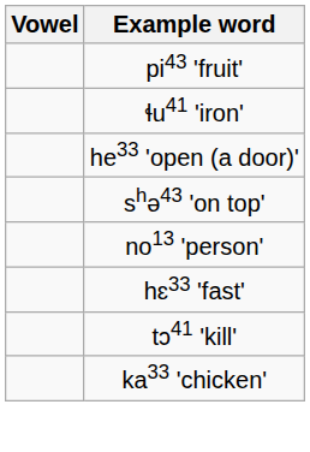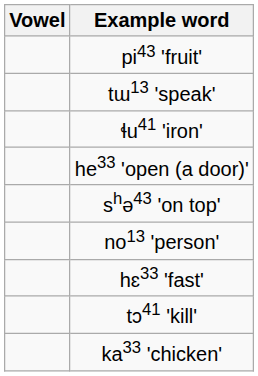+ row: tɯ13 'speak'
